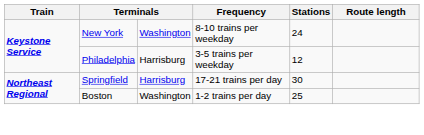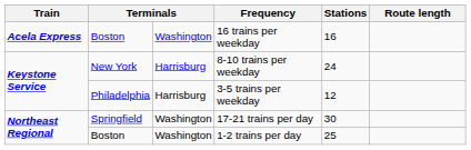+ row: Acela Express | Boston | Washington | 16 trains per weekday | 16
8-10 trains per weekday | column 3: Washington -> Harrisburg
17-21 trains per day | column 3: Harrisburg -> Washington
